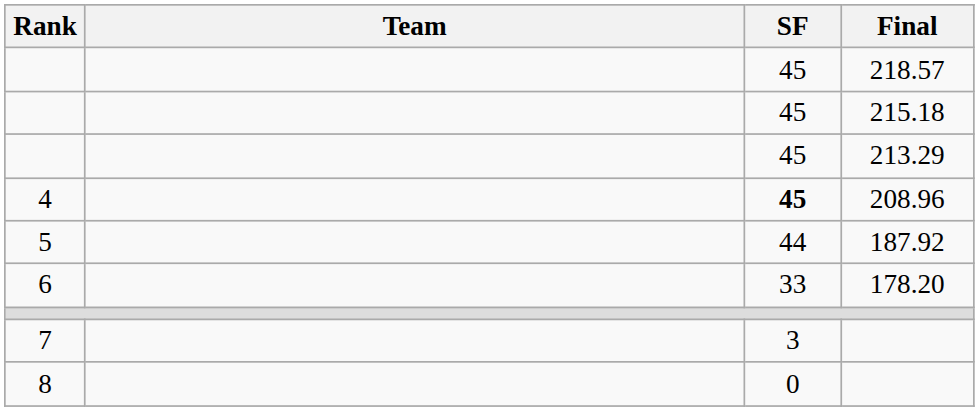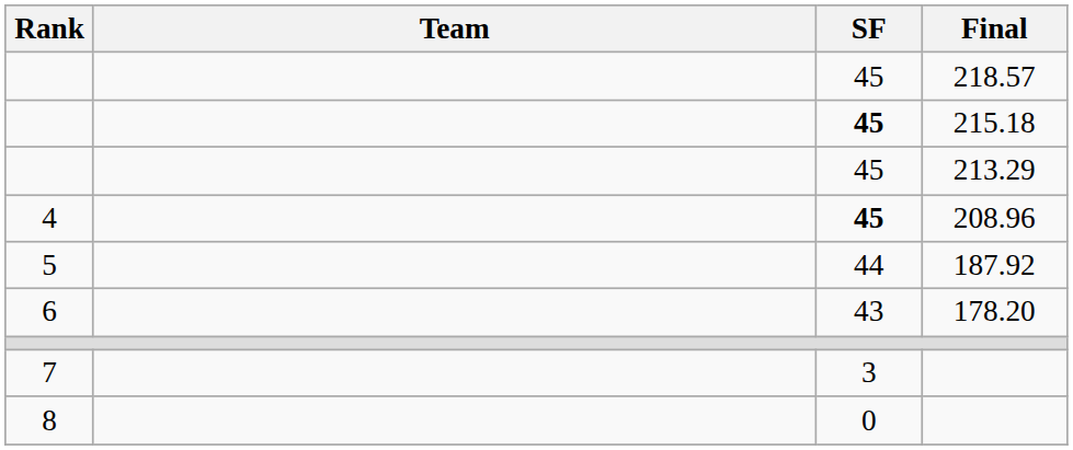215.18 | SF: normal -> bold
178.20 | SF: 33 -> 43
